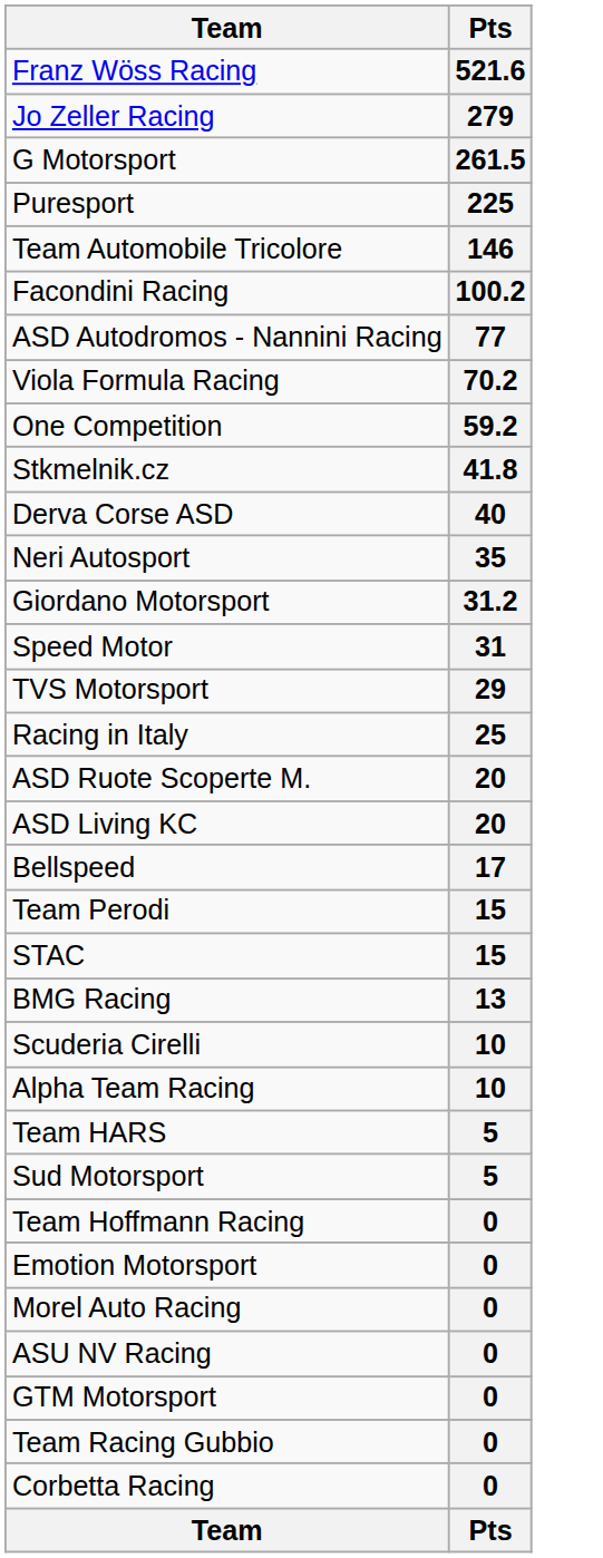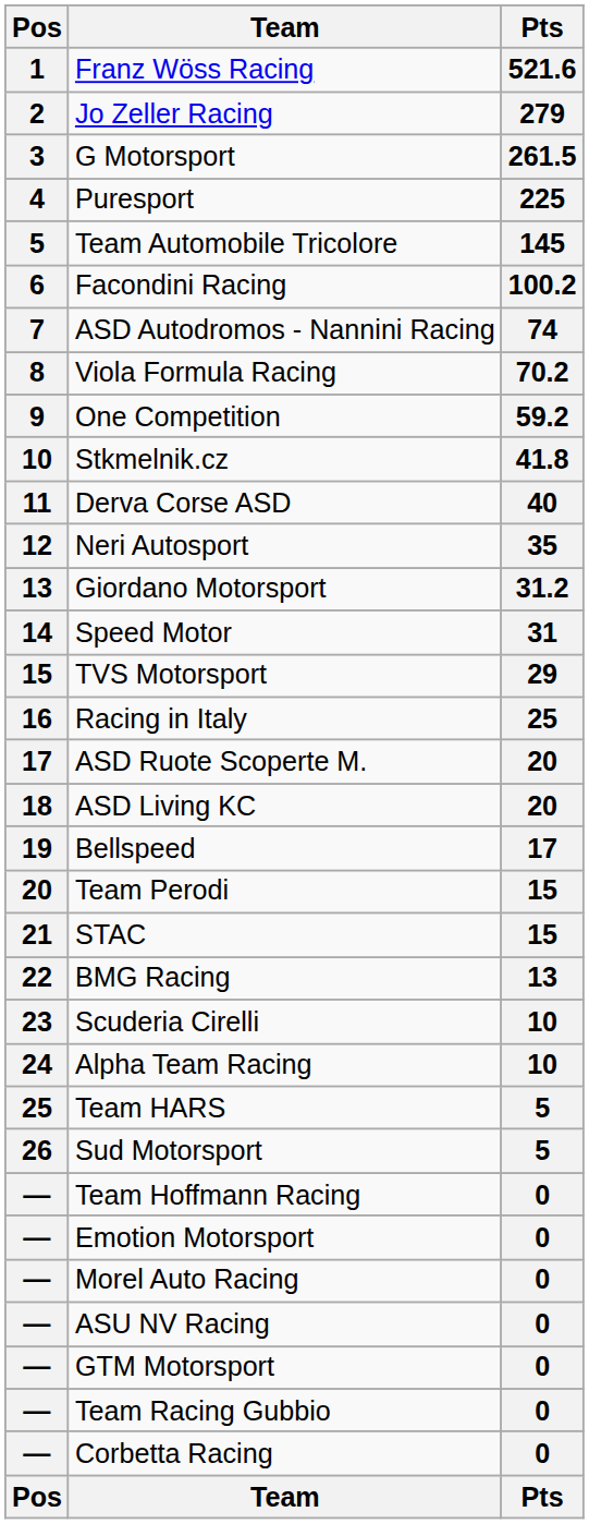+ column: Pos | 1 | 2 | 3 | 4 | 5 | 6 | 7 | 8 | 9 | 10 | 11 | 12 | 13 | 14 | 15 | 16 | 17 | 18 | 19 | 20 | 21 | 22 | 23 | 24 | 25 | 26 | — | — | — | — | — | — | — | Pos
Team Automobile Tricolore | Pts: 146 -> 145
ASD Autodromos - Nannini Racing | Pts: 77 -> 74
